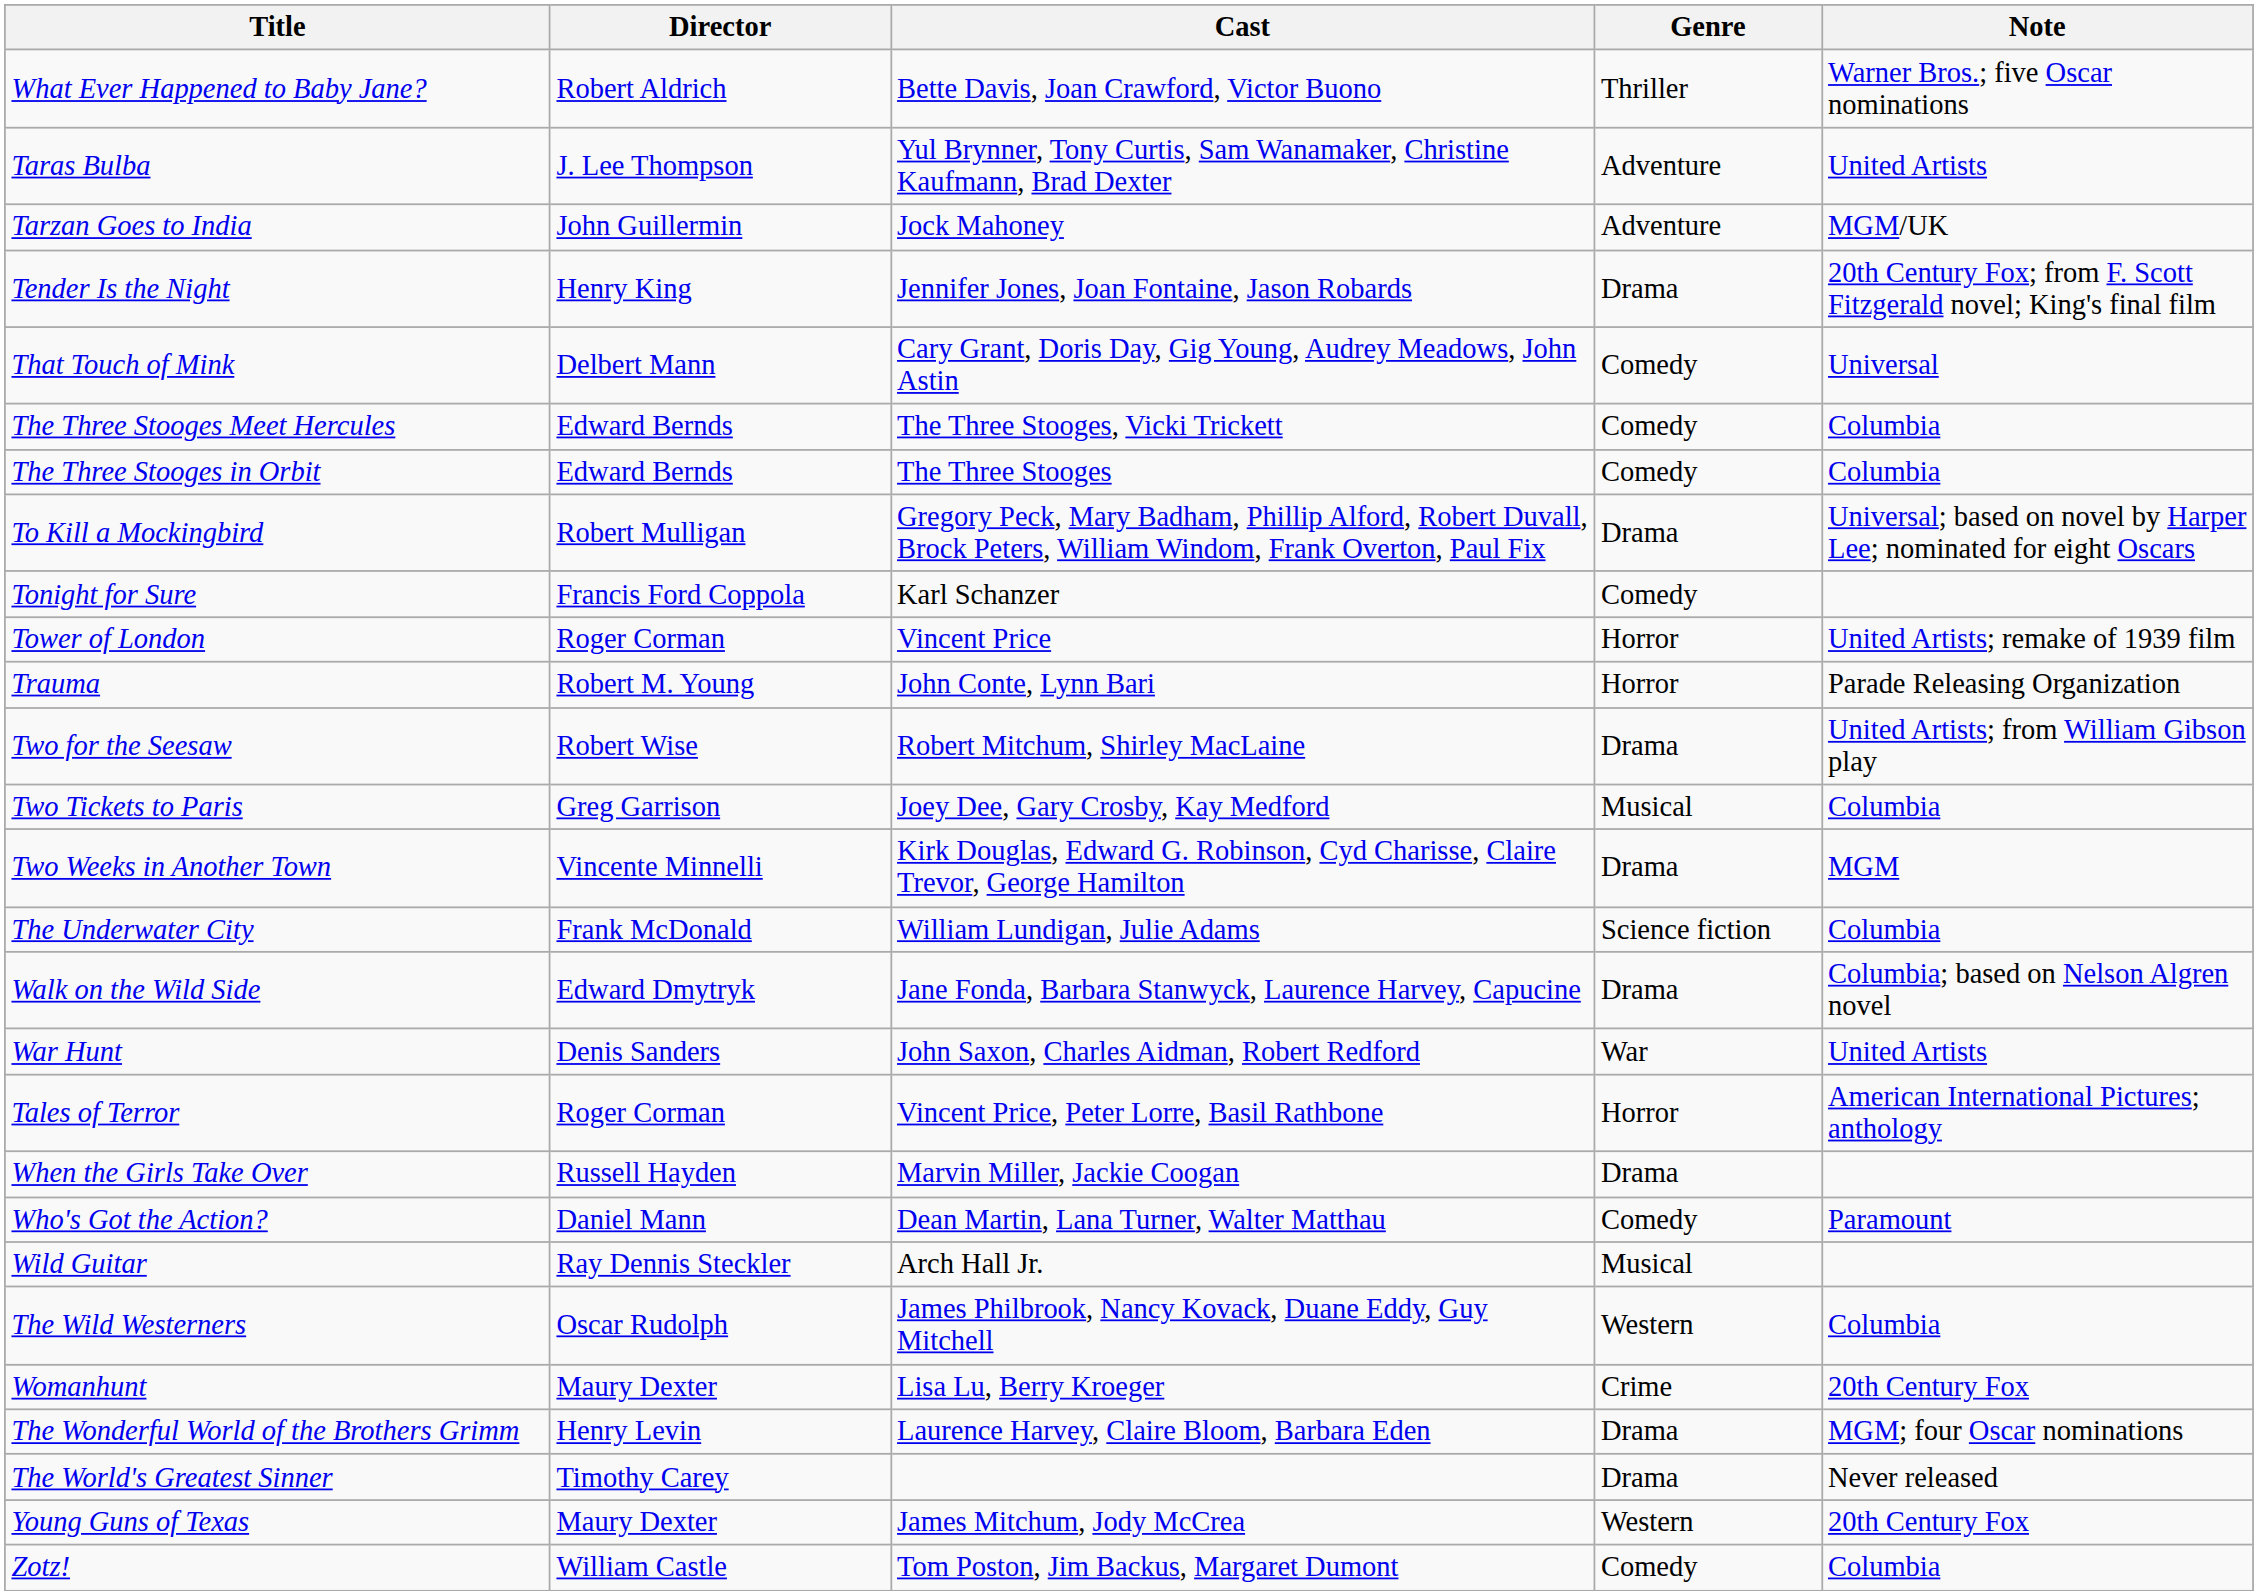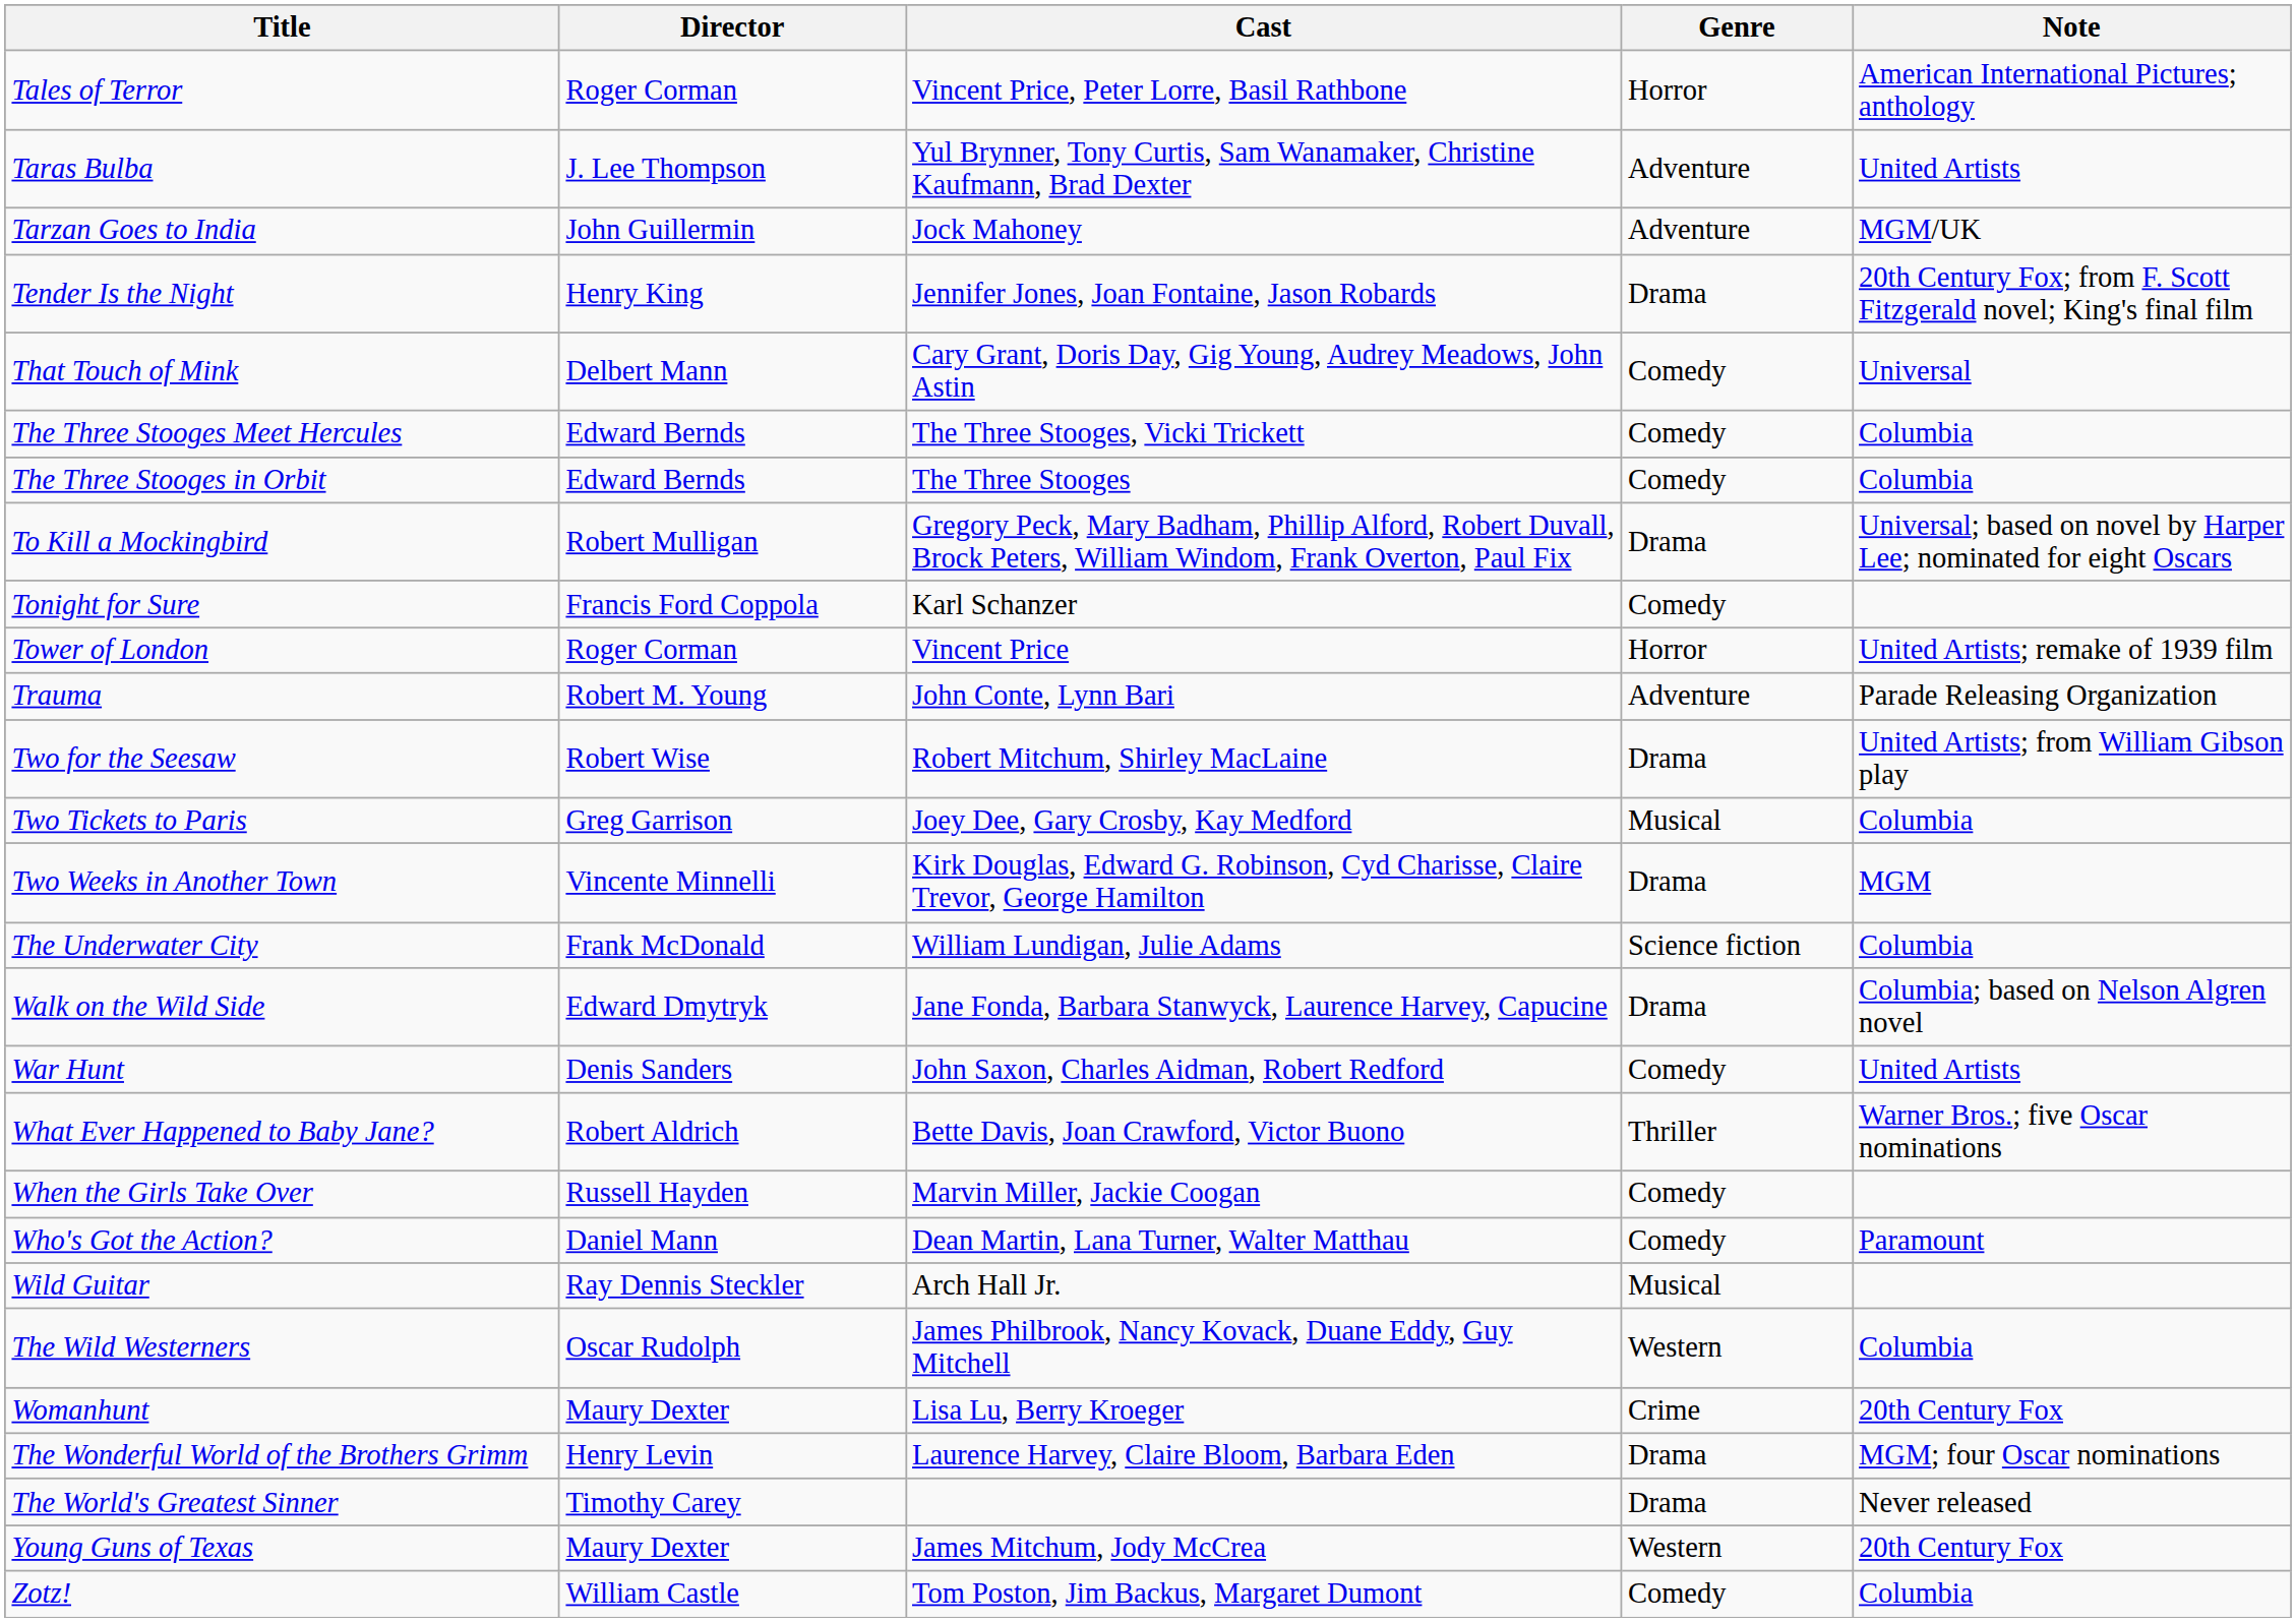rows swapped: Tales of Terror <-> What Ever Happened to Baby Jane?
Trauma | Genre: Horror -> Adventure
War Hunt | Genre: War -> Comedy
When the Girls Take Over | Genre: Drama -> Comedy
